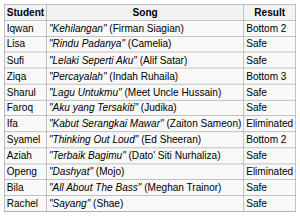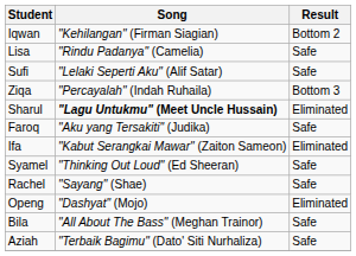Sharul | Song: normal -> bold
Sharul | Result: Safe -> Eliminated
Syamel | Result: Bottom 2 -> Safe
rows swapped: Rachel <-> Aziah
